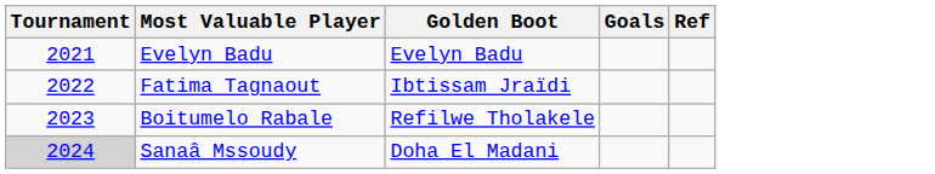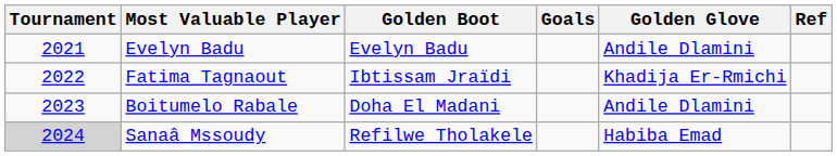+ column: Golden Glove | Andile Dlamini | Khadija Er-Rmichi | Andile Dlamini | Habiba Emad
Boitumelo Rabale | Golden Boot: Refilwe Tholakele -> Doha El Madani
Sanaâ Mssoudy | Golden Boot: Doha El Madani -> Refilwe Tholakele
